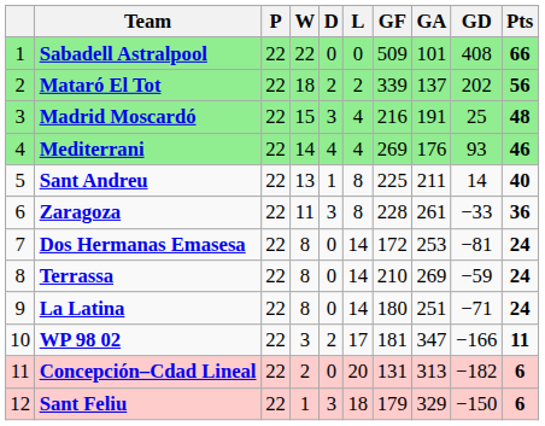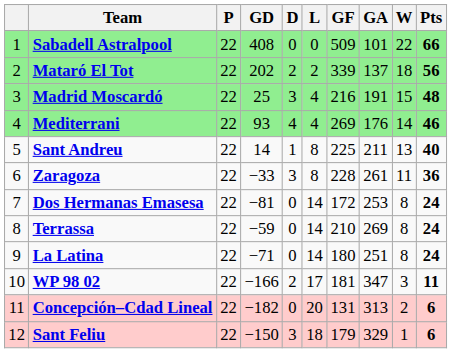columns swapped: W <-> GD
